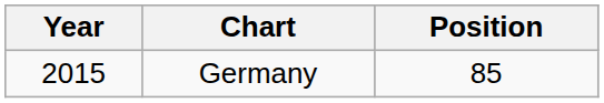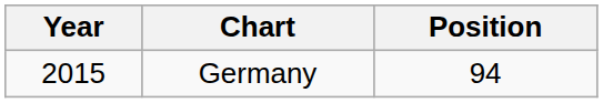Germany | Position: 85 -> 94
